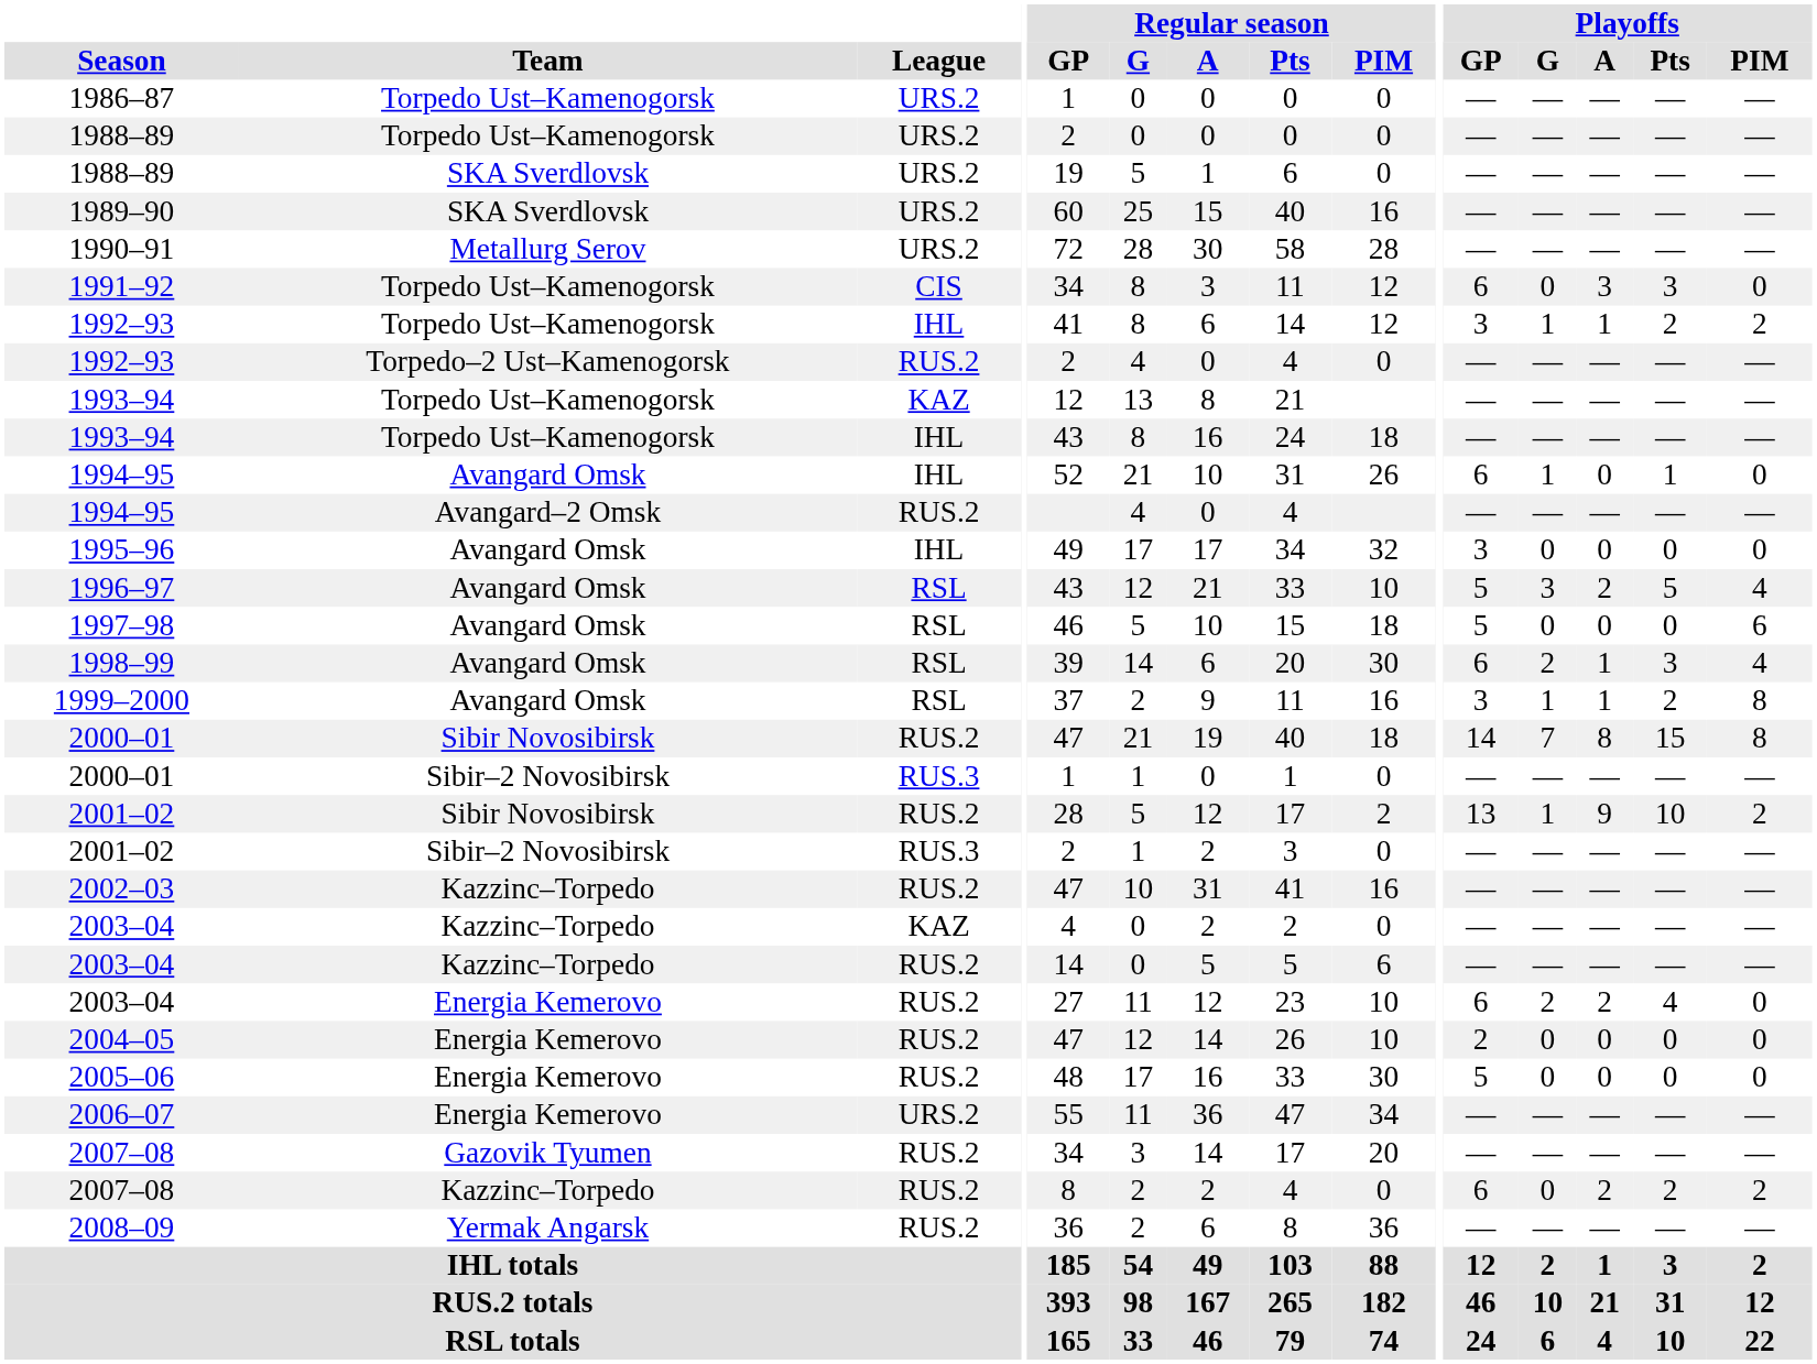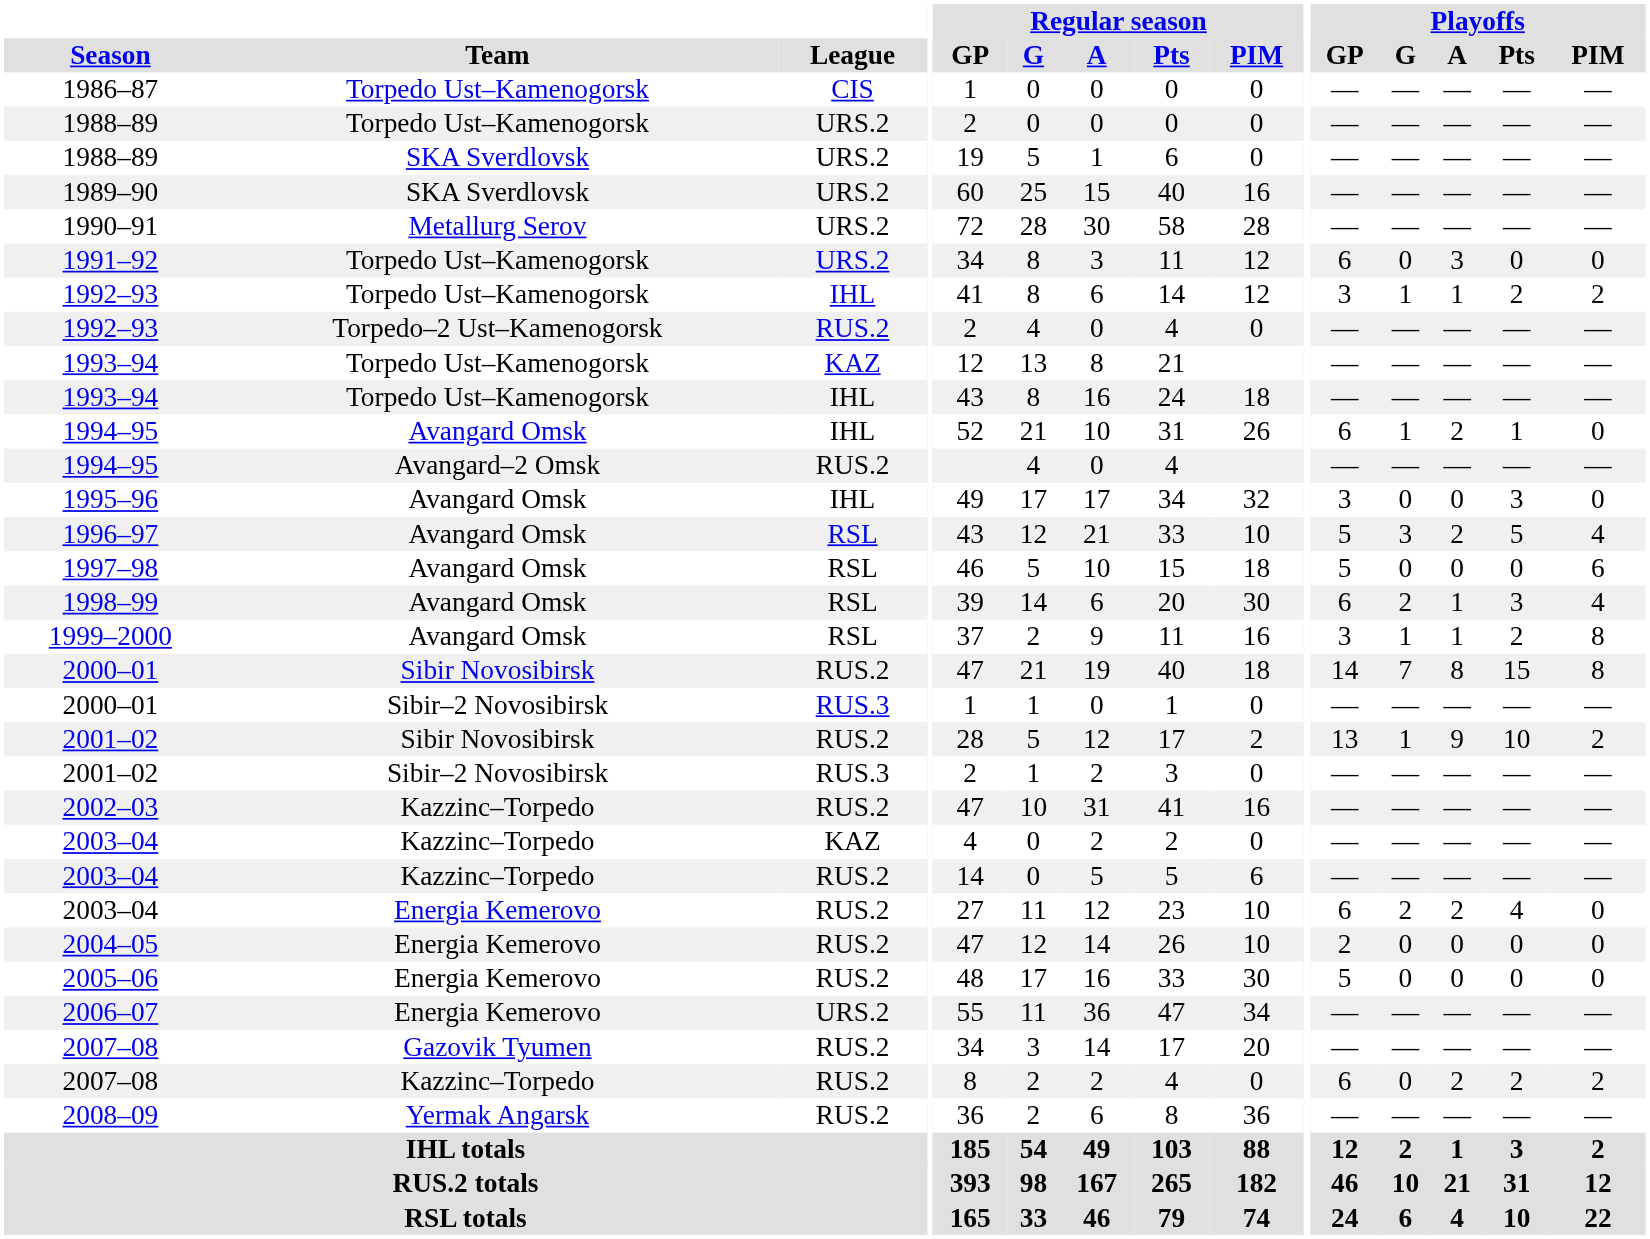1986–87 | League: URS.2 -> CIS
1991–92 | League: CIS -> URS.2
1991–92 | Playoffs / Pts: 3 -> 0
1994–95 / Avangard Omsk | Playoffs / A: 0 -> 2
1995–96 | Playoffs / Pts: 0 -> 3
